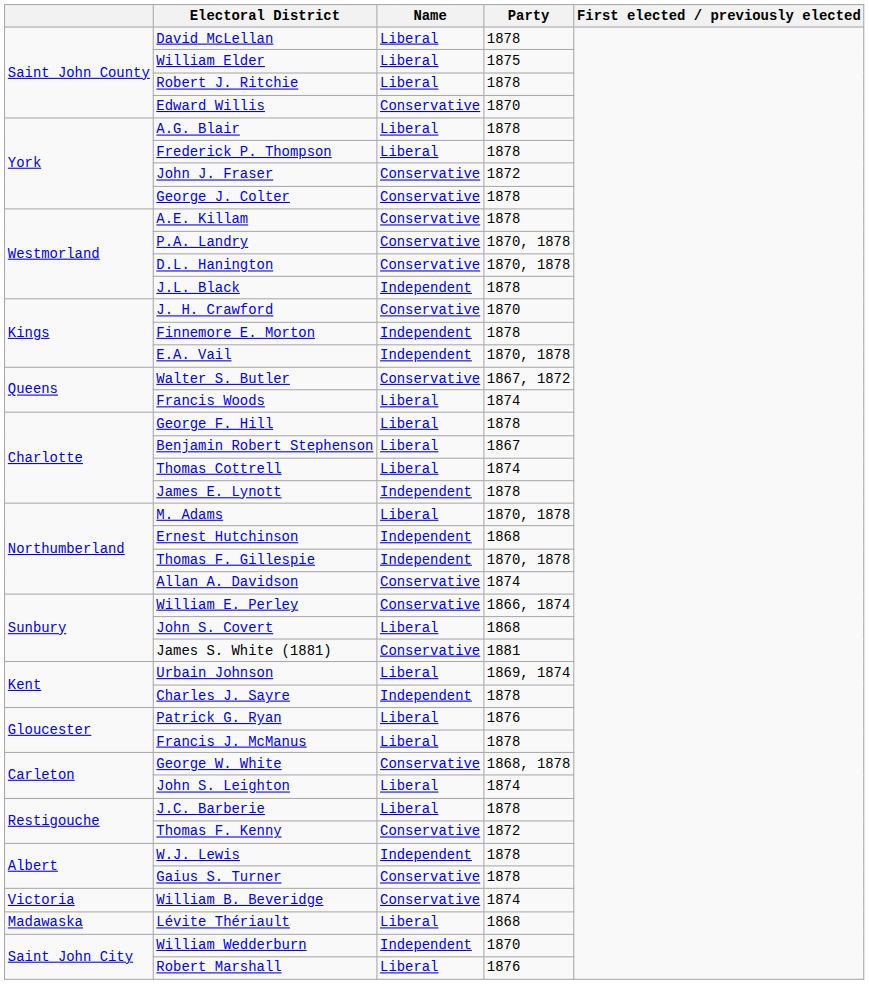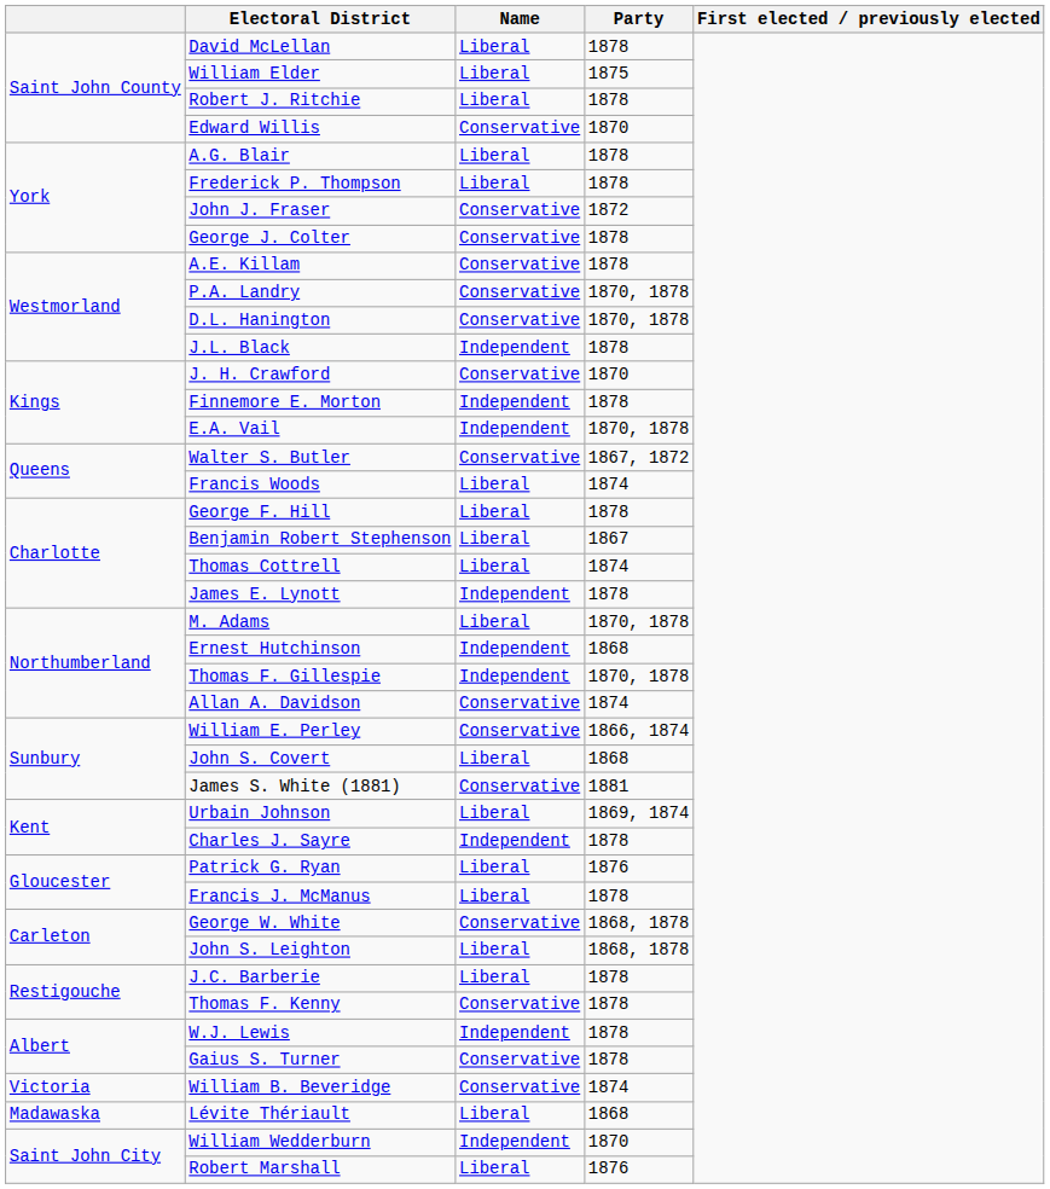John S. Leighton | Party: 1874 -> 1868, 1878
Thomas F. Kenny | Party: 1872 -> 1878
